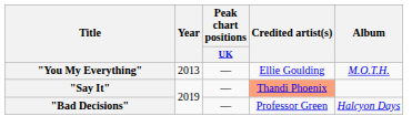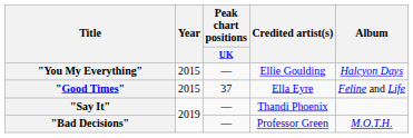"You My Everything" | Year: 2013 -> 2015
"You My Everything" | Album: M.O.T.H. -> Halcyon Days
+ row: "Good Times" | 2015 | 37 | Ella Eyre | Feline and Life
"Say It" | Credited artist(s): lightsalmon background -> no background
"Bad Decisions" | Album: Halcyon Days -> M.O.T.H.
